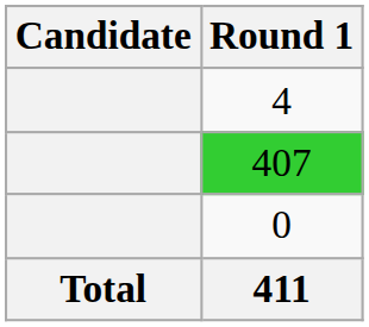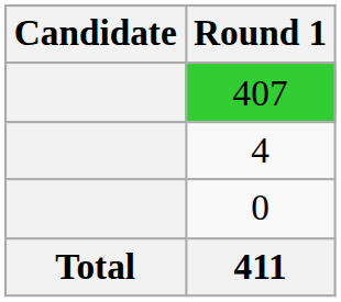rows swapped: 407 <-> 4
